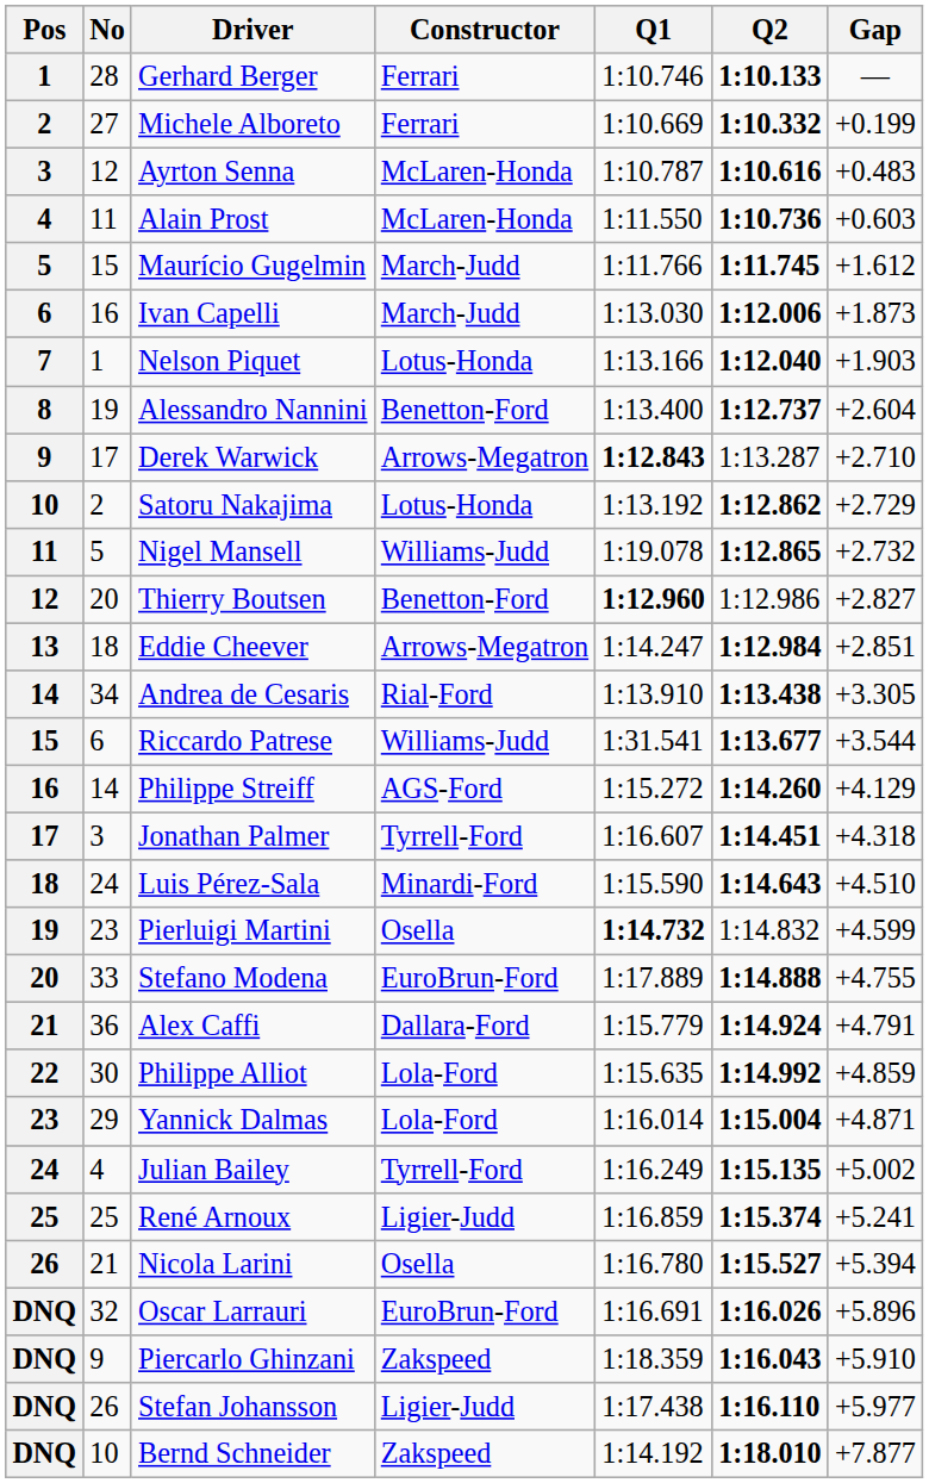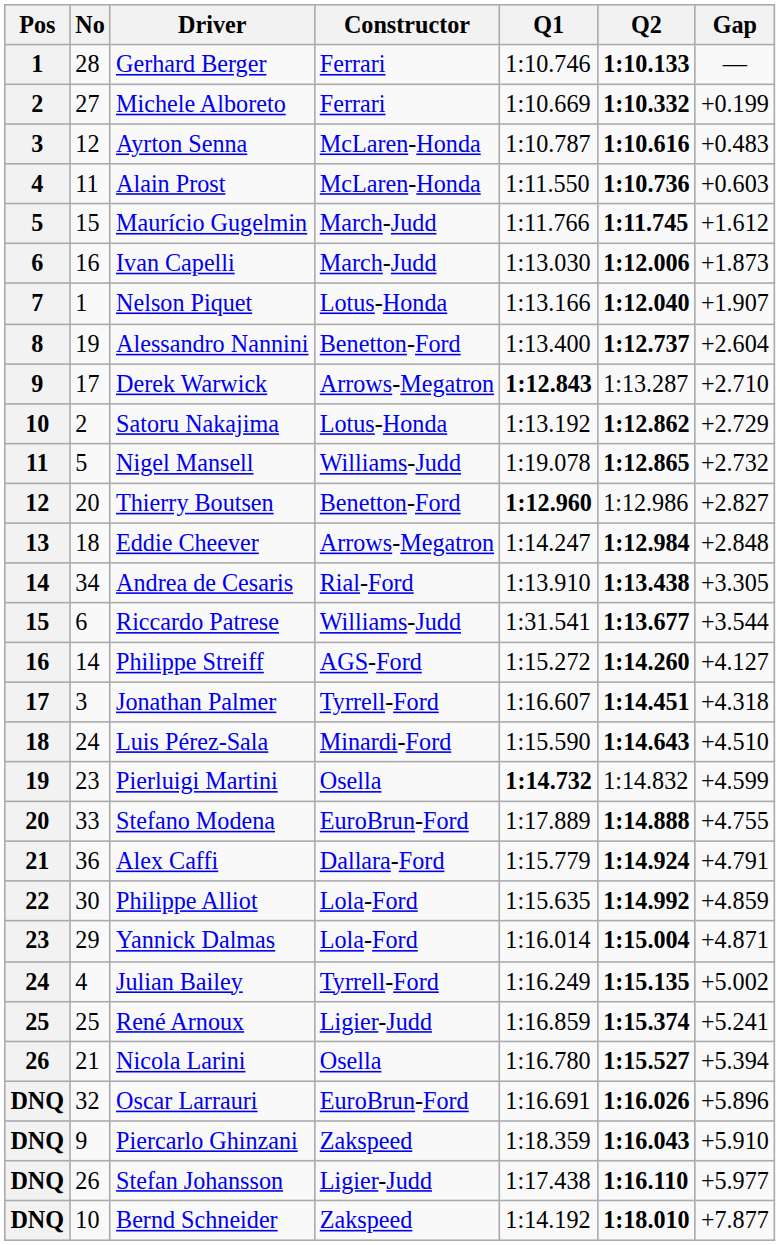Nelson Piquet | Gap: +1.903 -> +1.907
Eddie Cheever | Gap: +2.851 -> +2.848
Philippe Streiff | Gap: +4.129 -> +4.127
